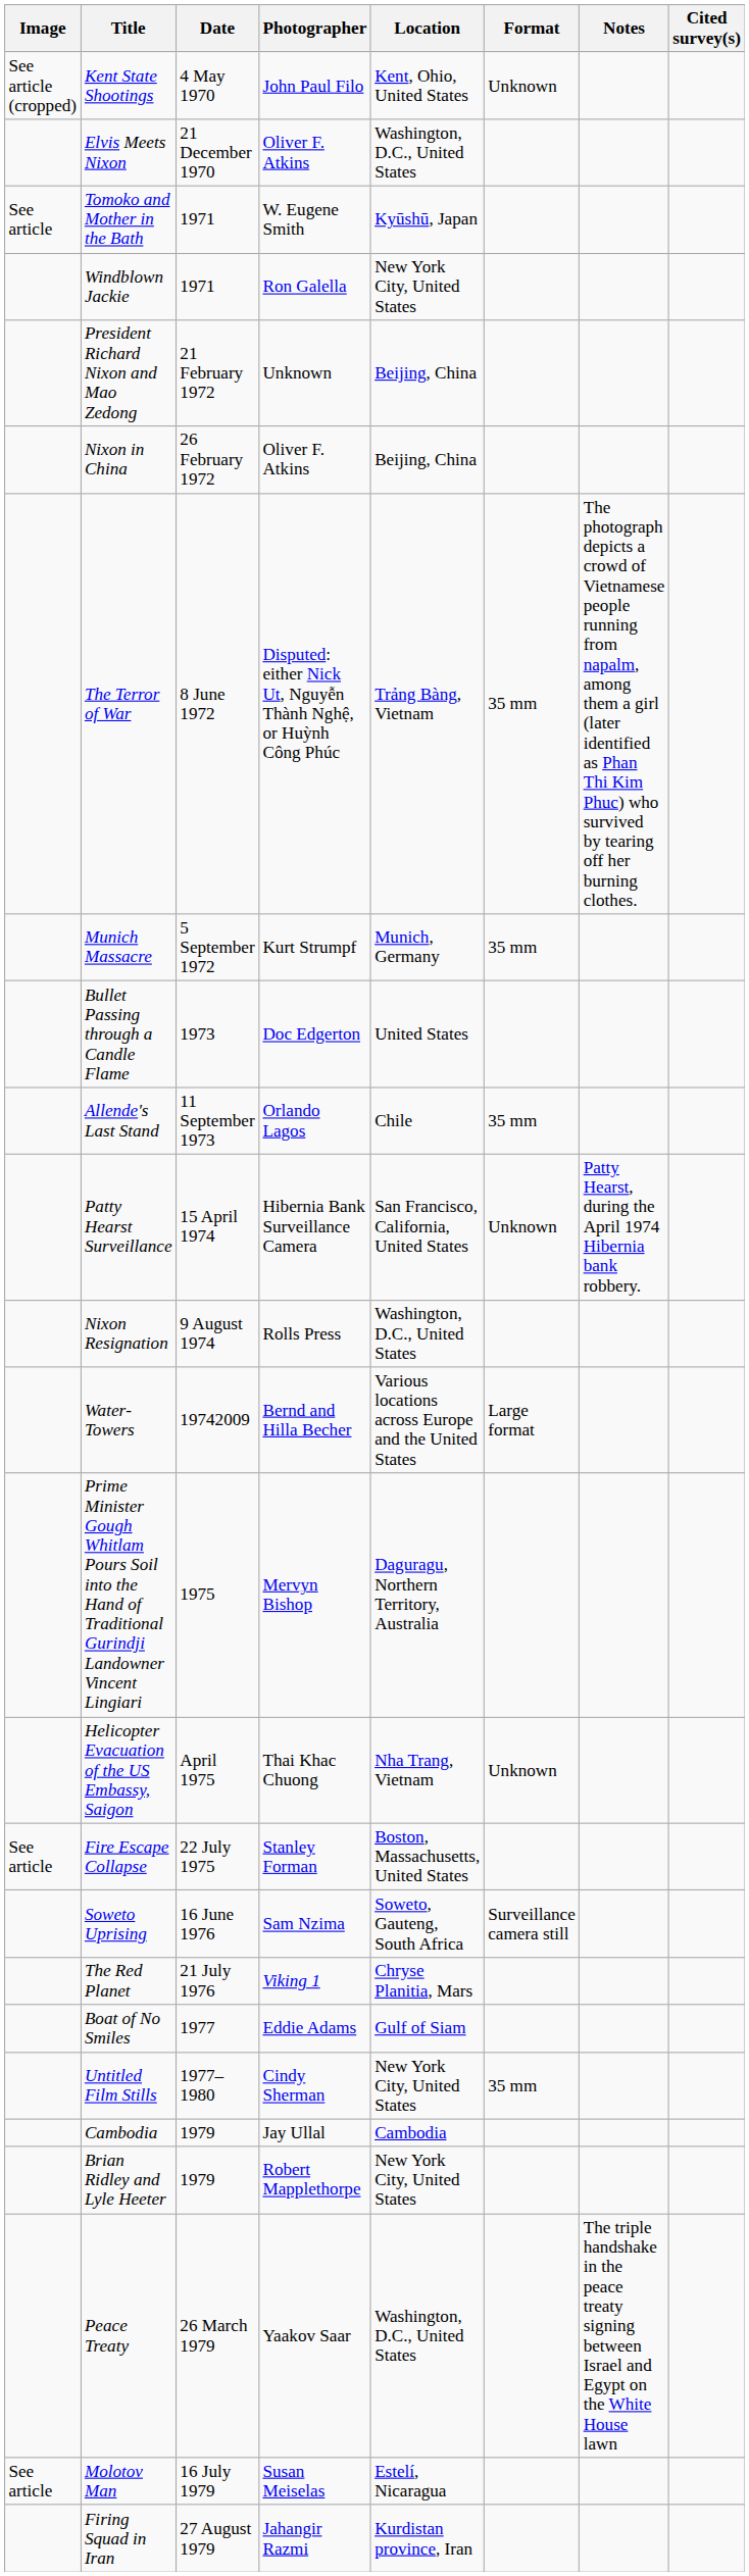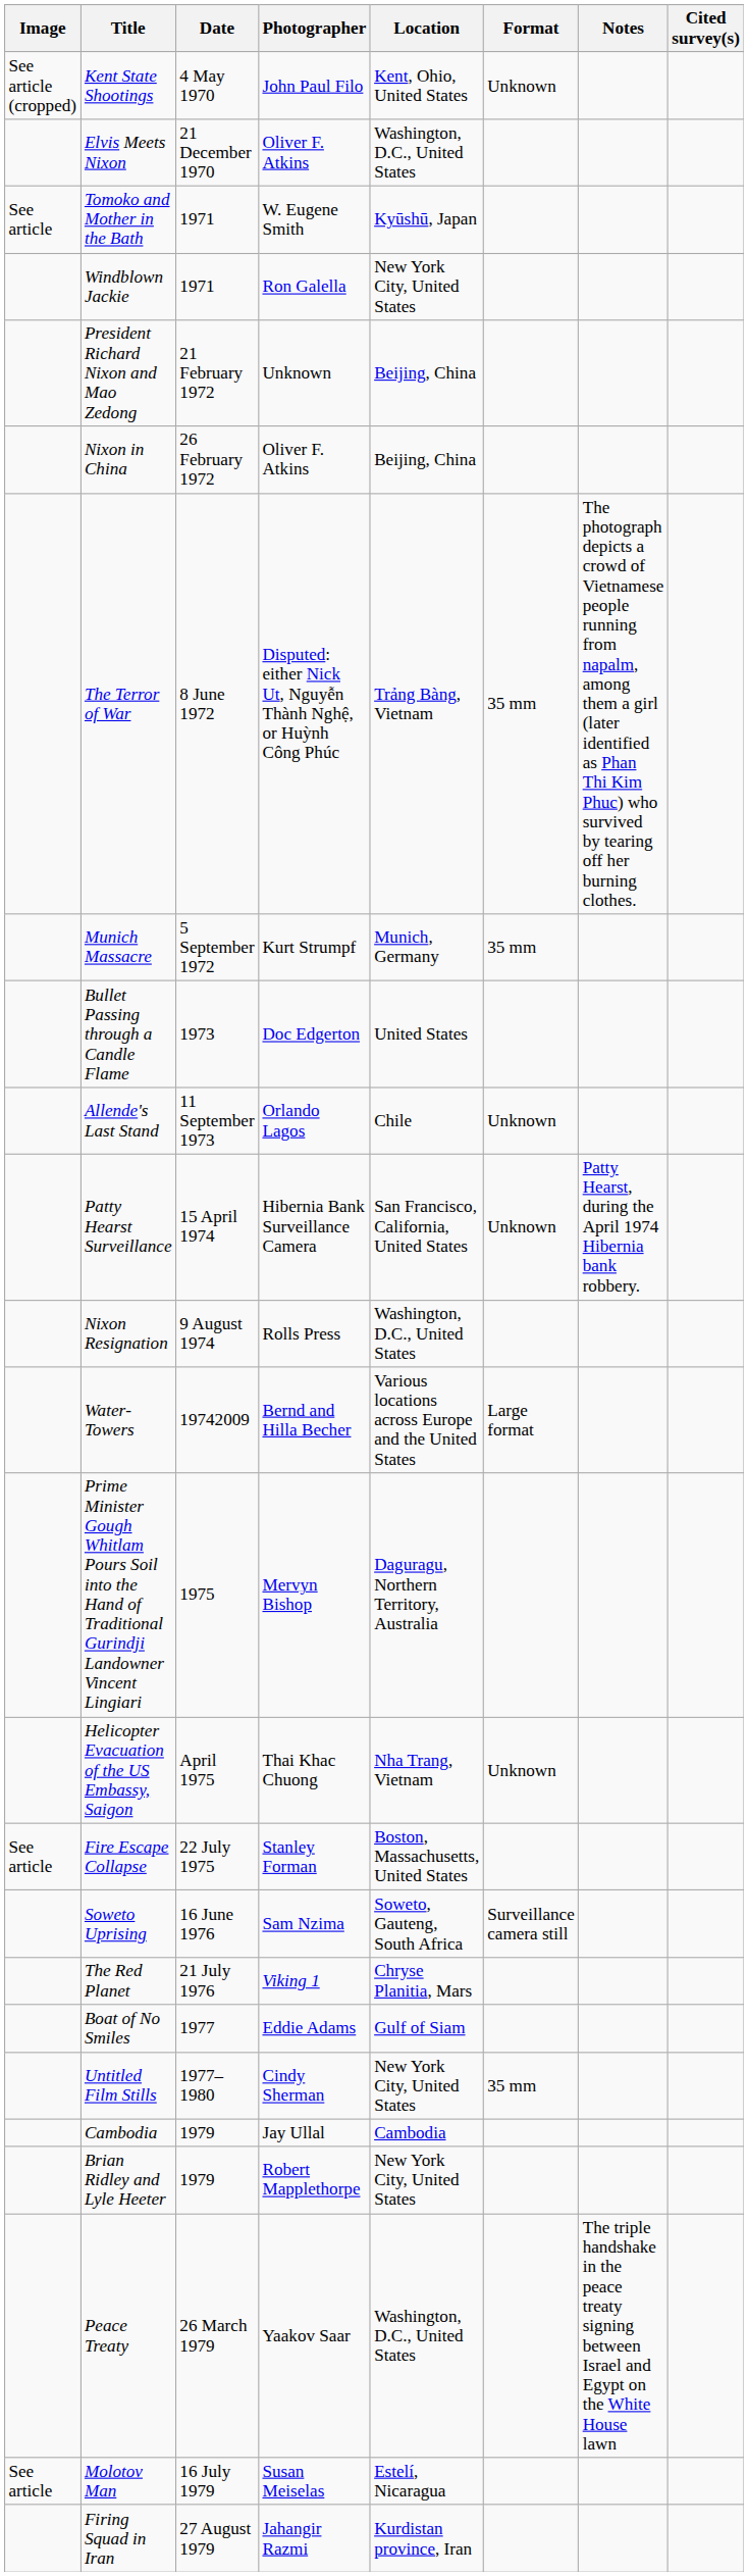Allende's Last Stand | Format: 35 mm -> Unknown
